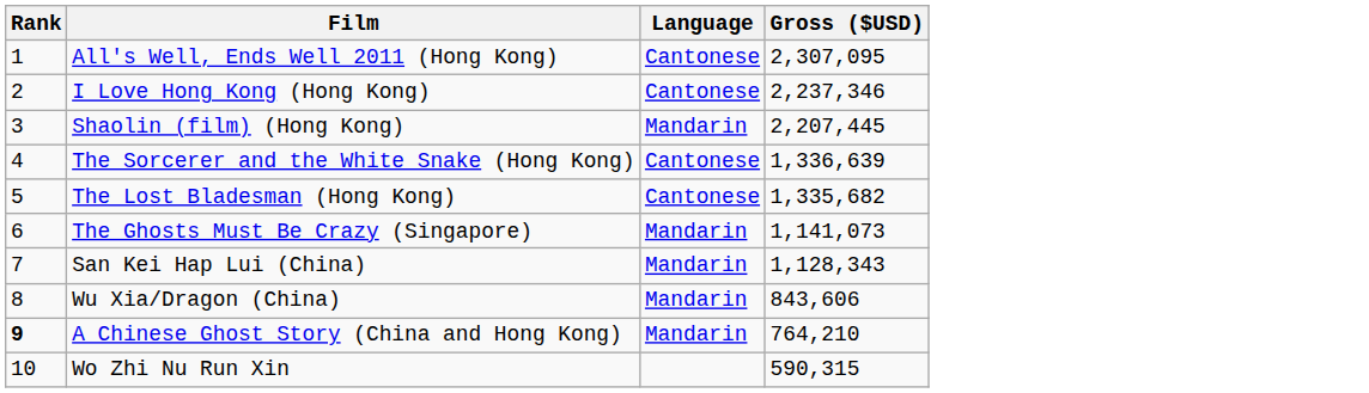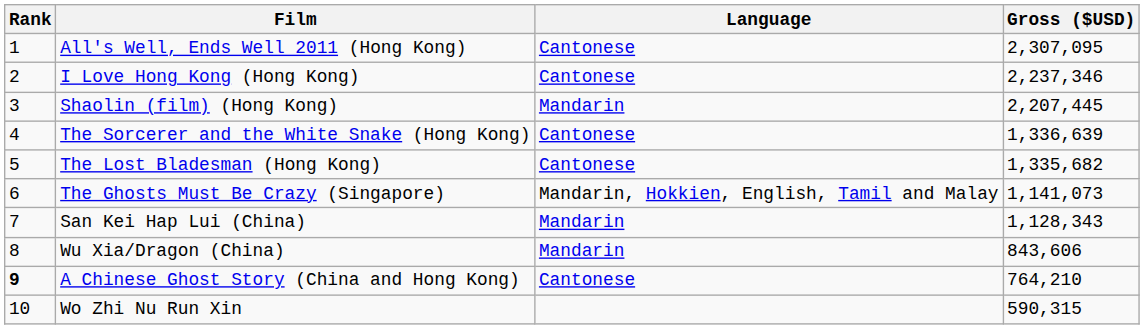The Ghosts Must Be Crazy (Singapore) | Language: Mandarin -> Mandarin, Hokkien, English, Tamil and Malay
A Chinese Ghost Story (China and Hong Kong) | Language: Mandarin -> Cantonese
